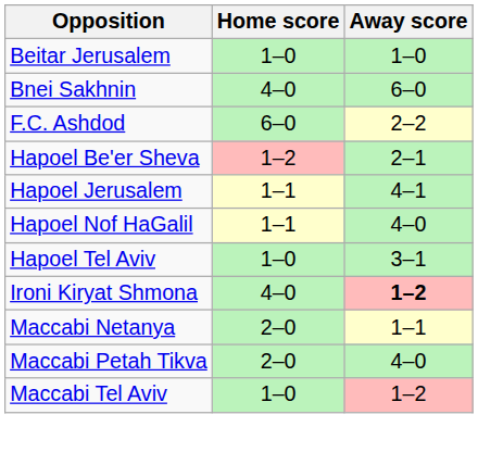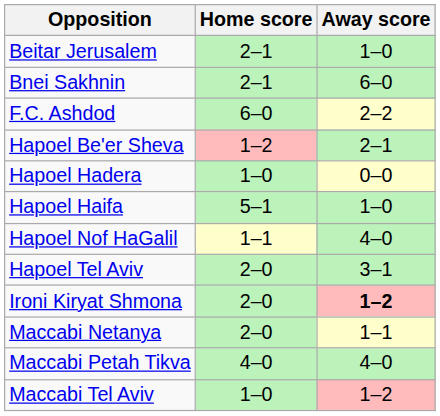Beitar Jerusalem | Home score: 1–0 -> 2–1
Bnei Sakhnin | Home score: 4–0 -> 2–1
+ row: Hapoel Hadera | 1–0 | 0–0
+ row: Hapoel Haifa | 5–1 | 1–0
- row: Hapoel Jerusalem | 1–1 | 4–1
Hapoel Tel Aviv | Home score: 1–0 -> 2–0
Ironi Kiryat Shmona | Home score: 4–0 -> 2–0
Maccabi Petah Tikva | Home score: 2–0 -> 4–0
